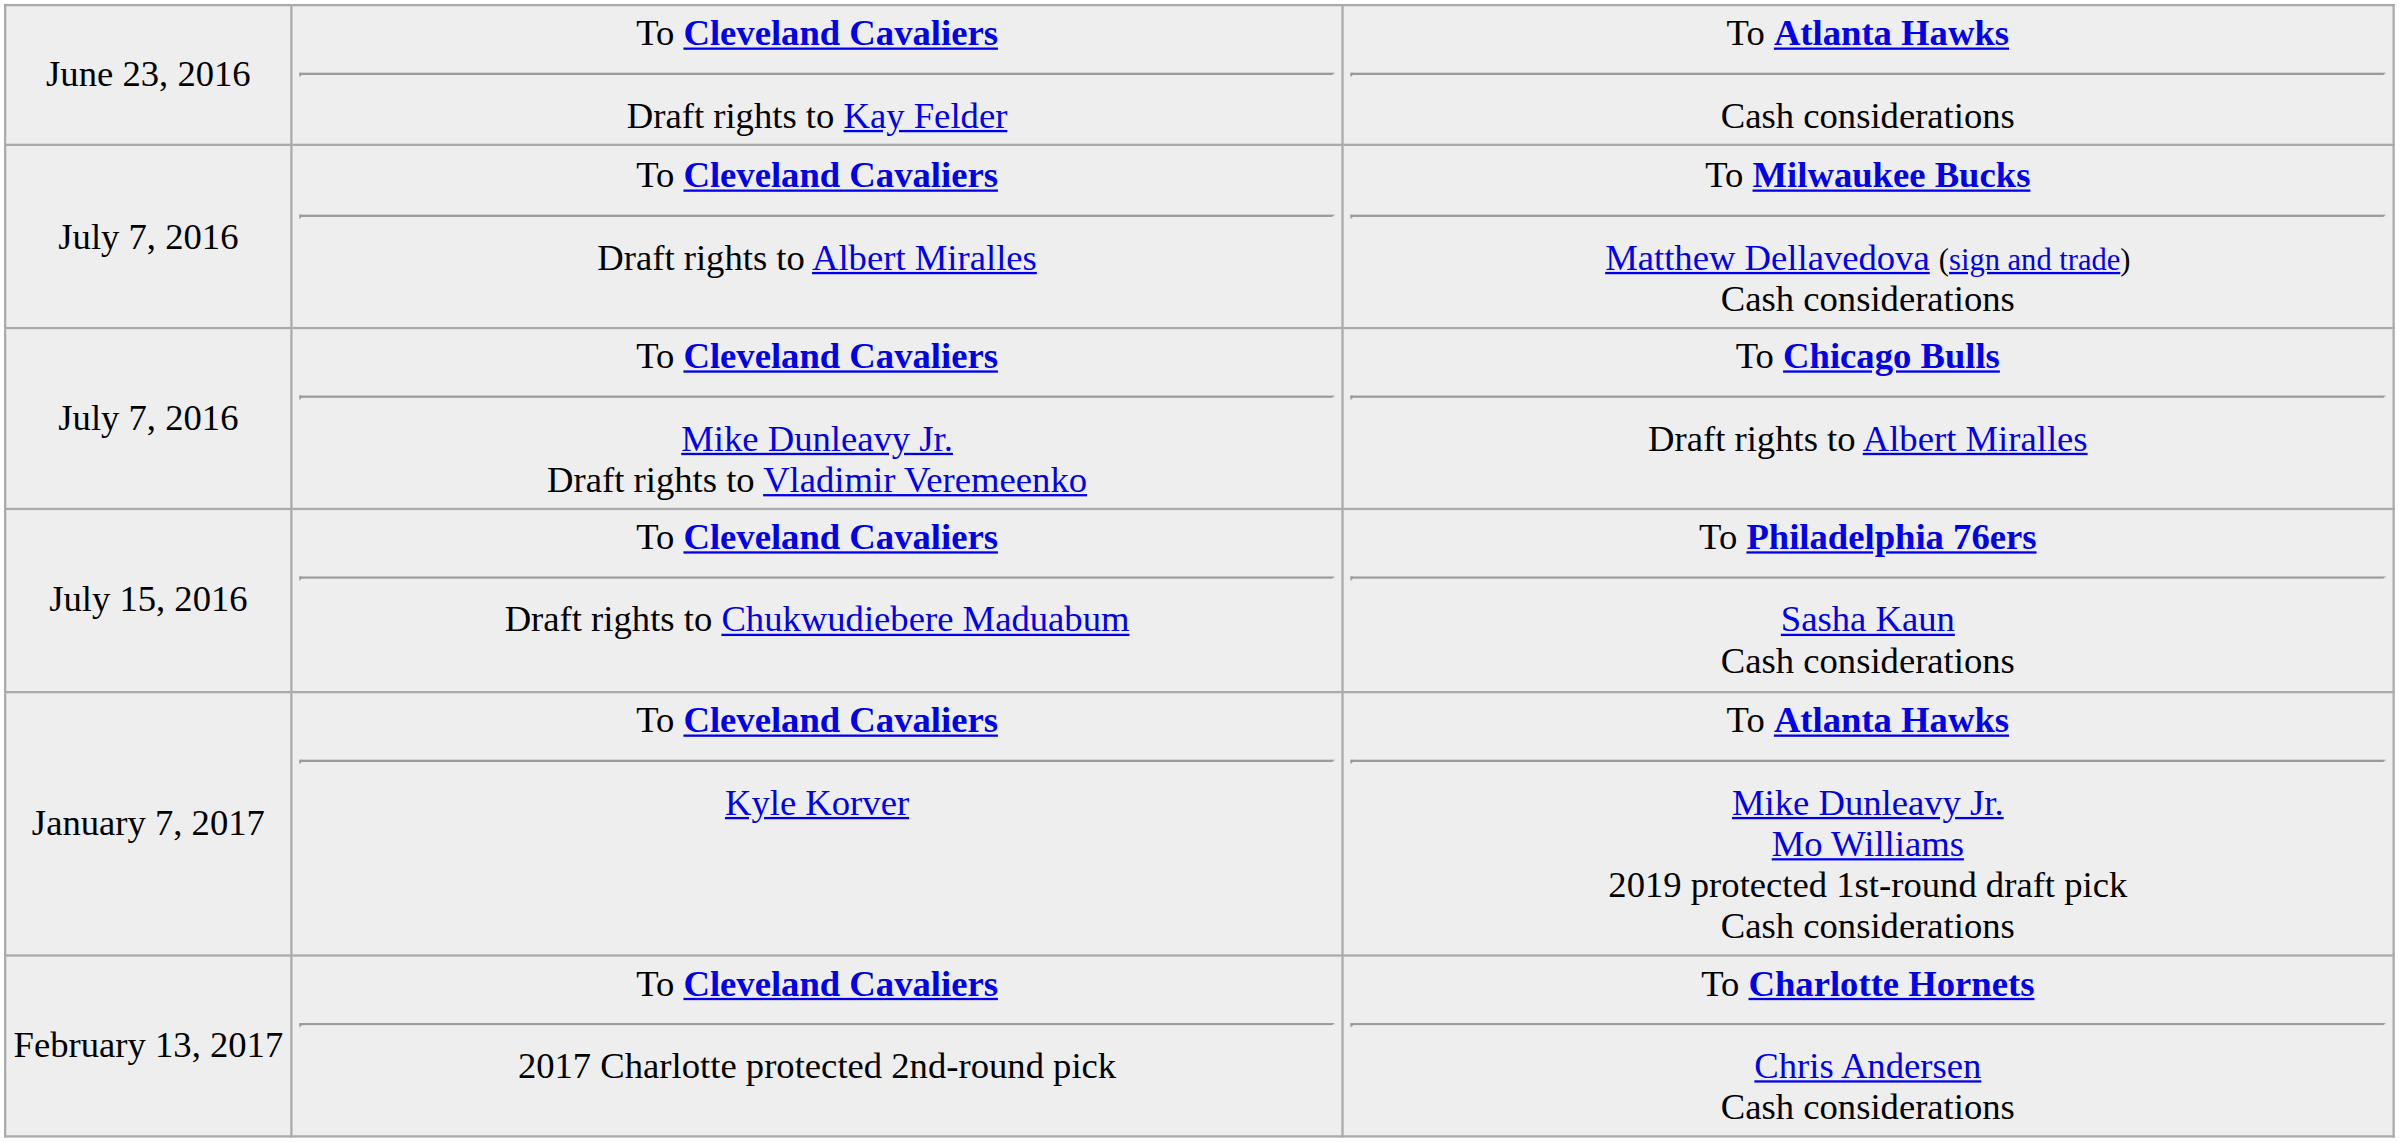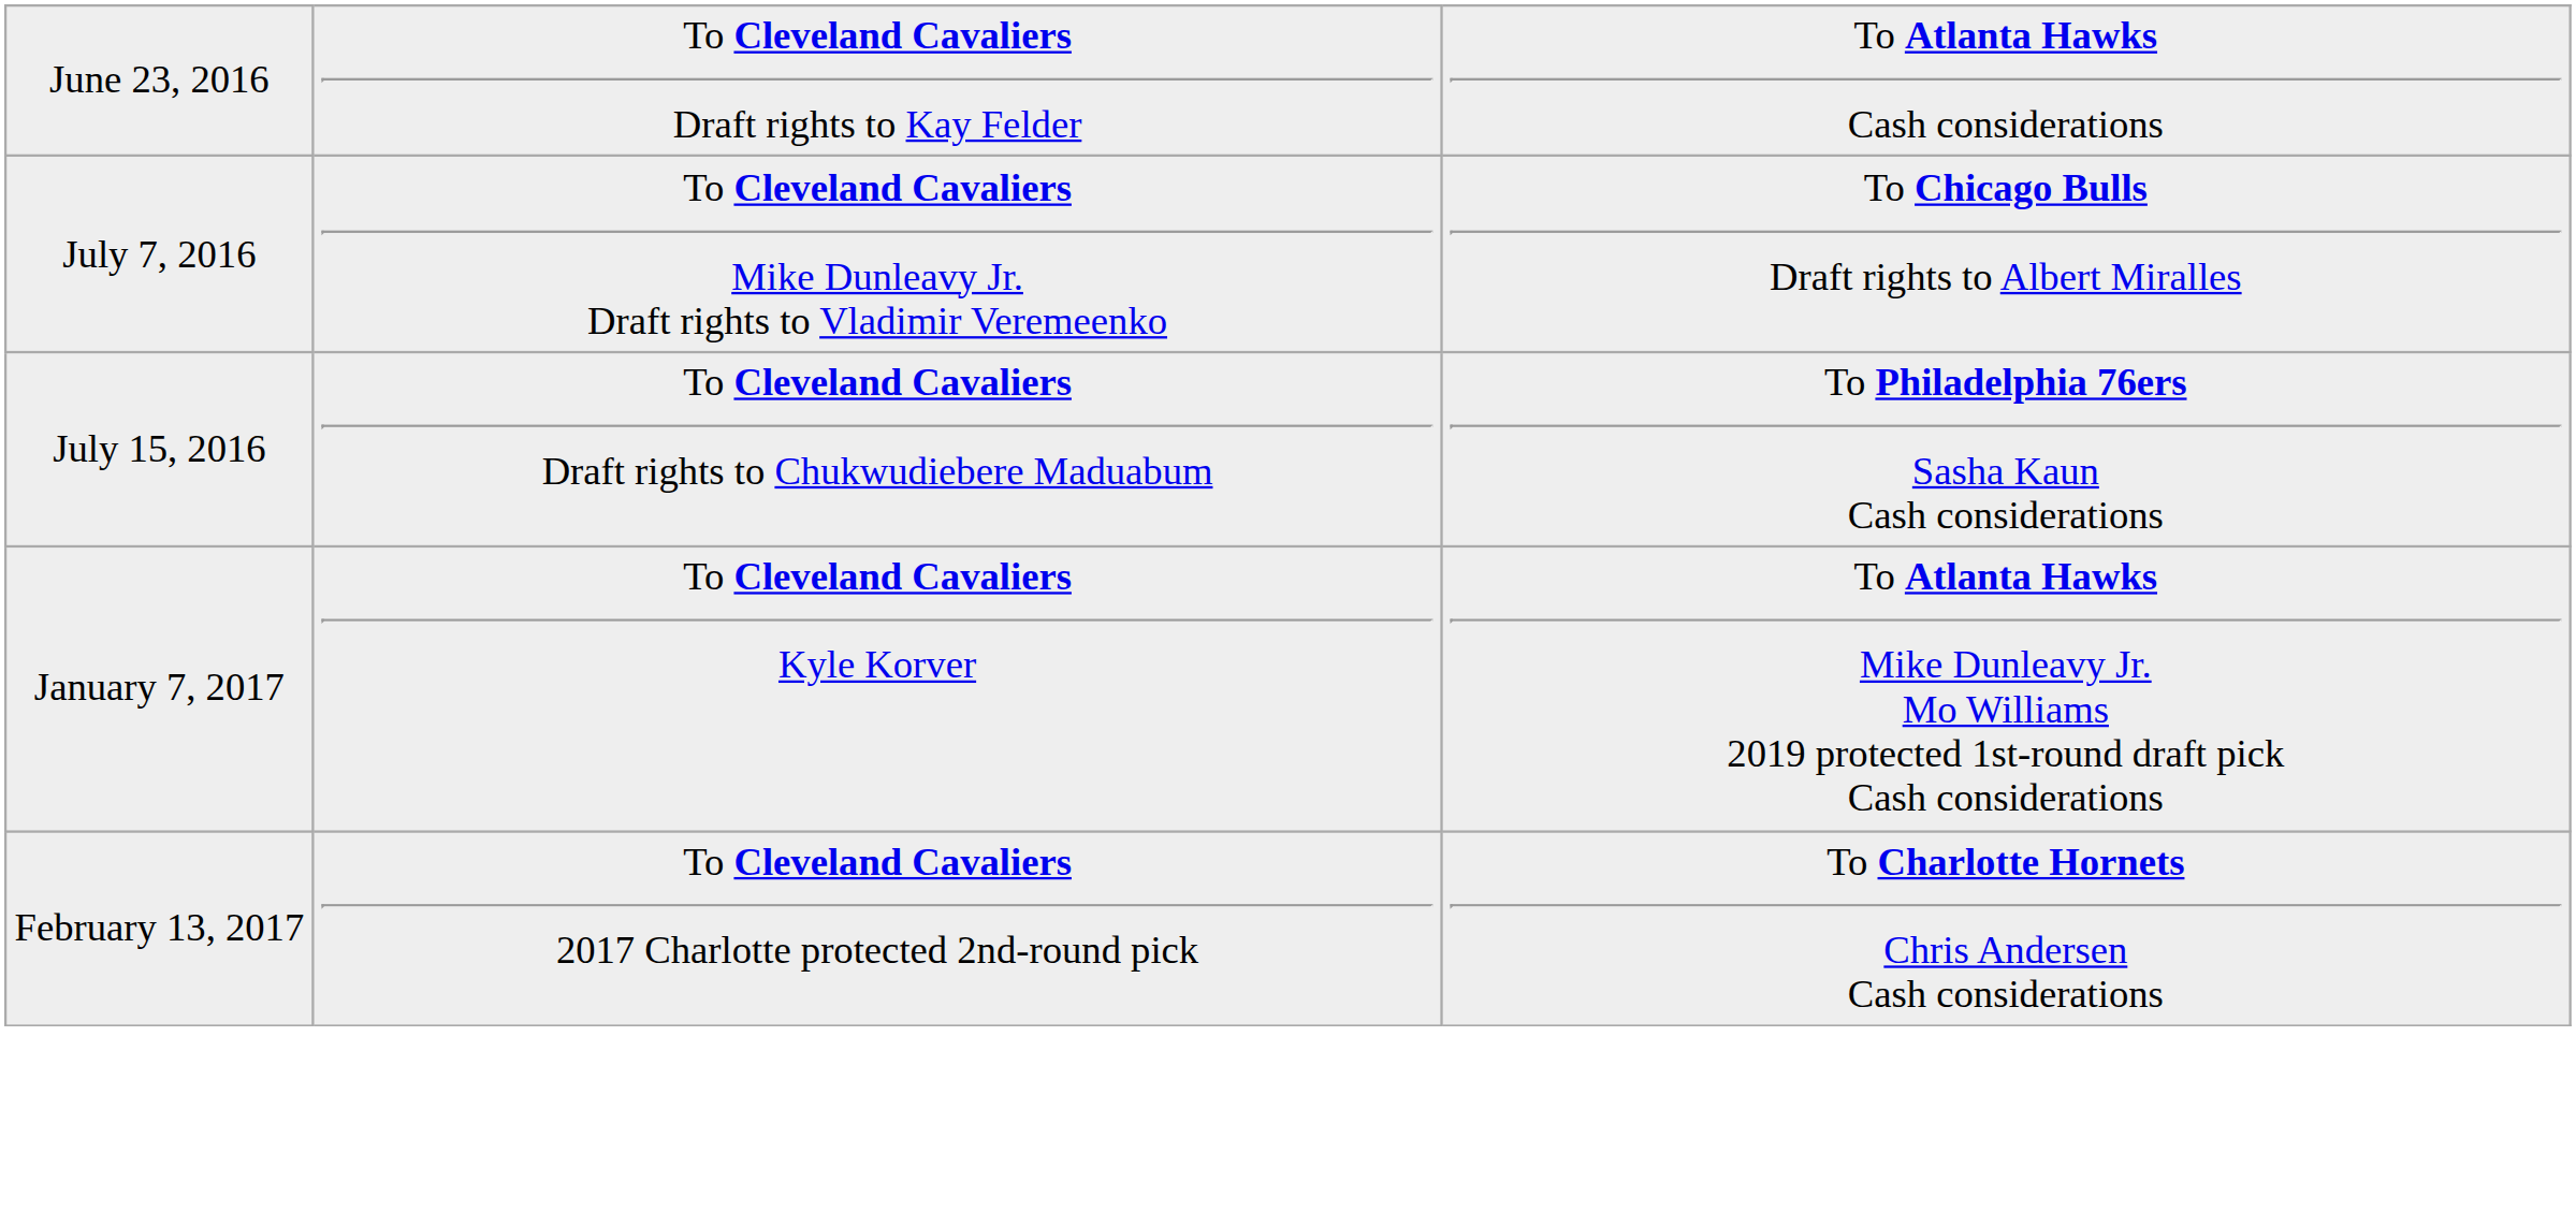- row: July 7, 2016 | To Cleveland Cavaliers Draft rights to Albert Miralles | To Milwaukee Bucks Matthew Dellavedova (sign and trade) Cash considerations
